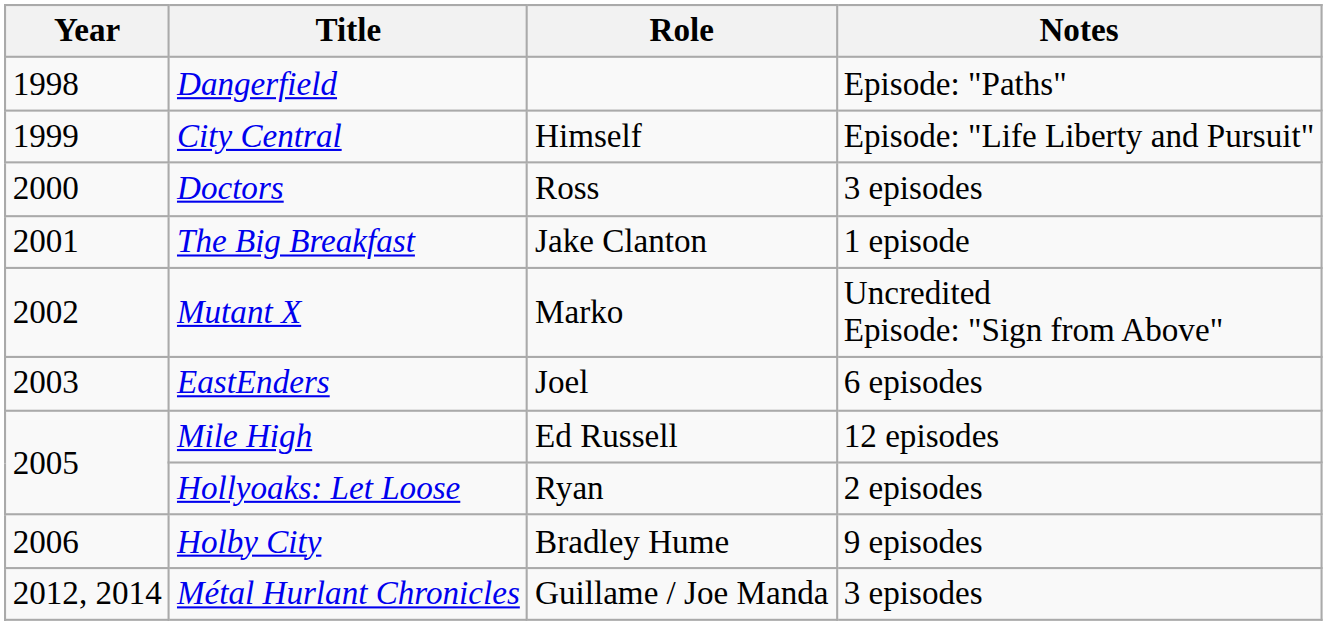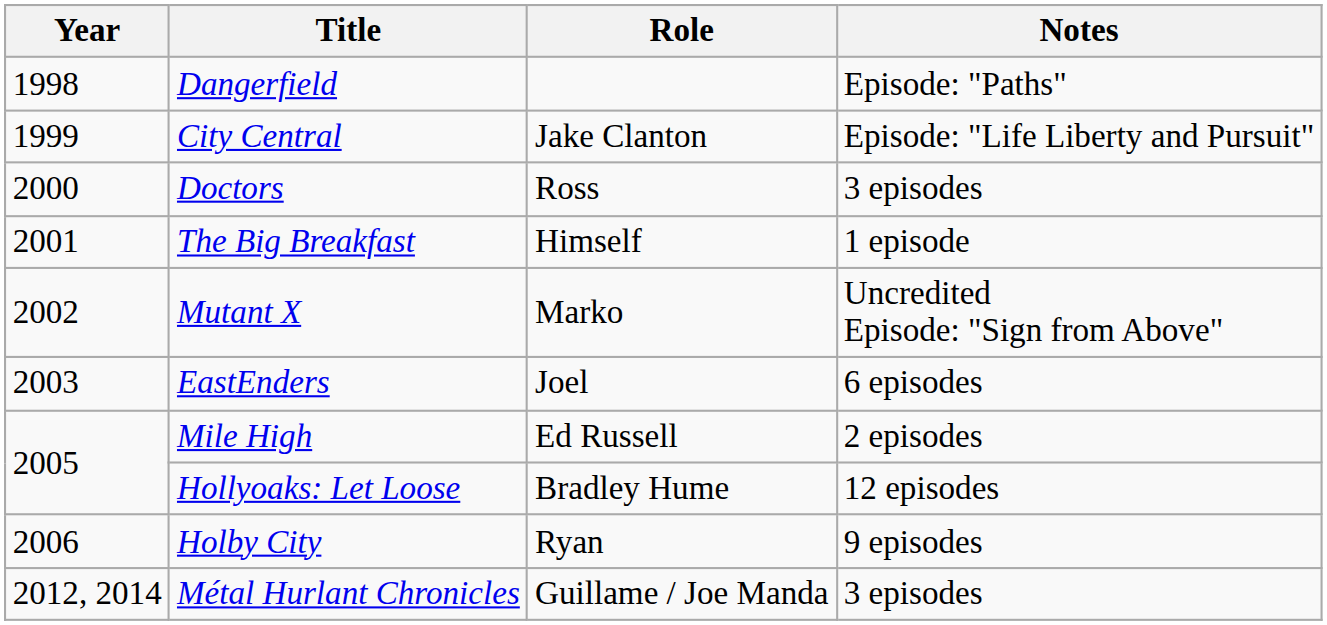City Central | Role: Himself -> Jake Clanton
The Big Breakfast | Role: Jake Clanton -> Himself
Mile High | Notes: 12 episodes -> 2 episodes
Hollyoaks: Let Loose | Role: Ryan -> Bradley Hume
Hollyoaks: Let Loose | Notes: 2 episodes -> 12 episodes
Holby City | Role: Bradley Hume -> Ryan
